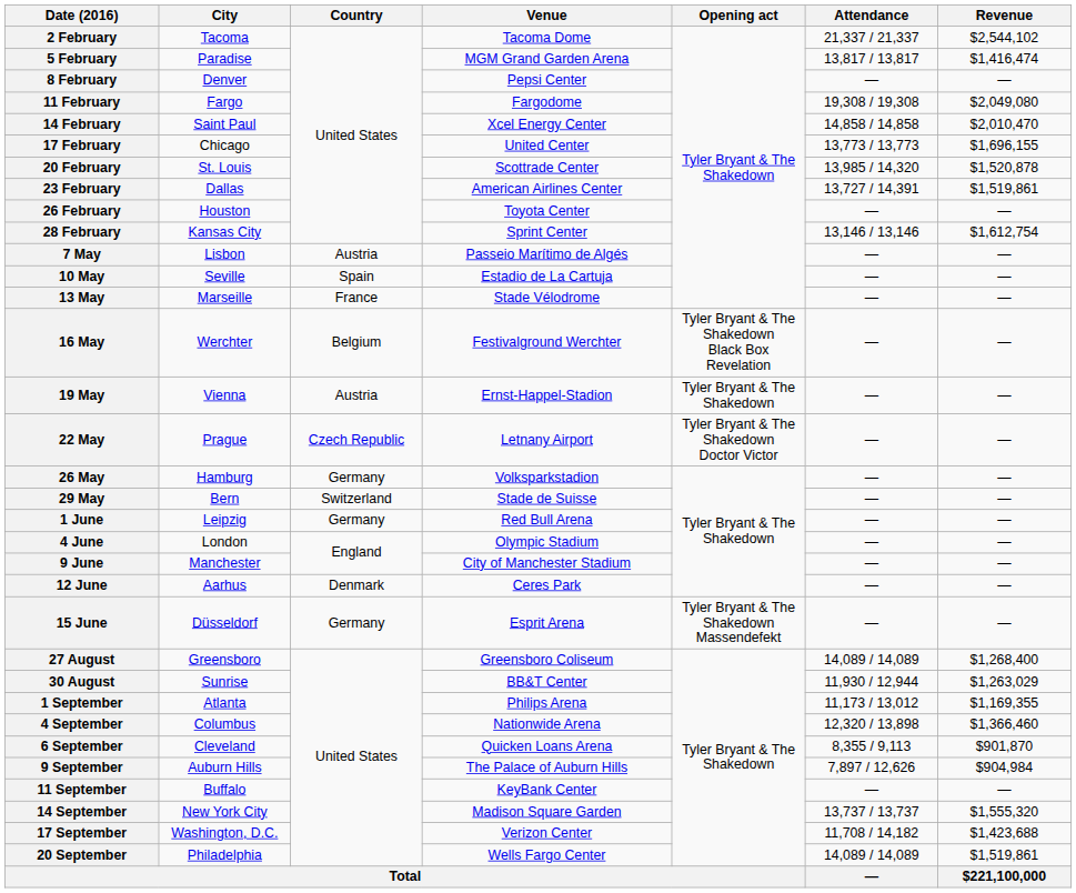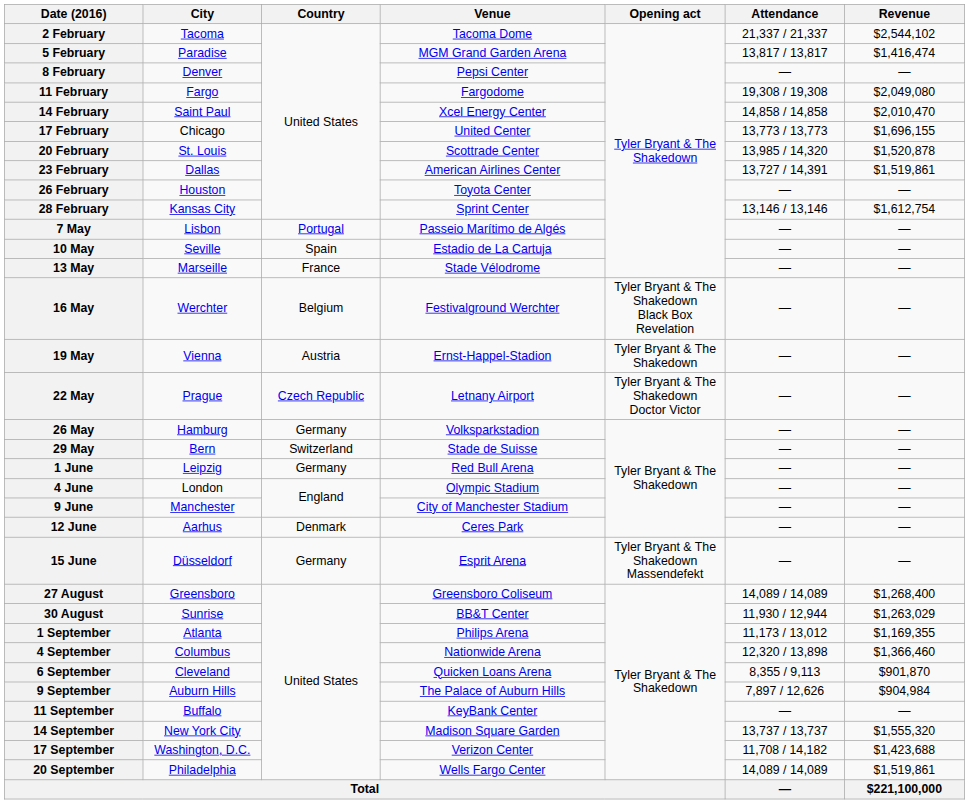7 May | Country: Austria -> Portugal
